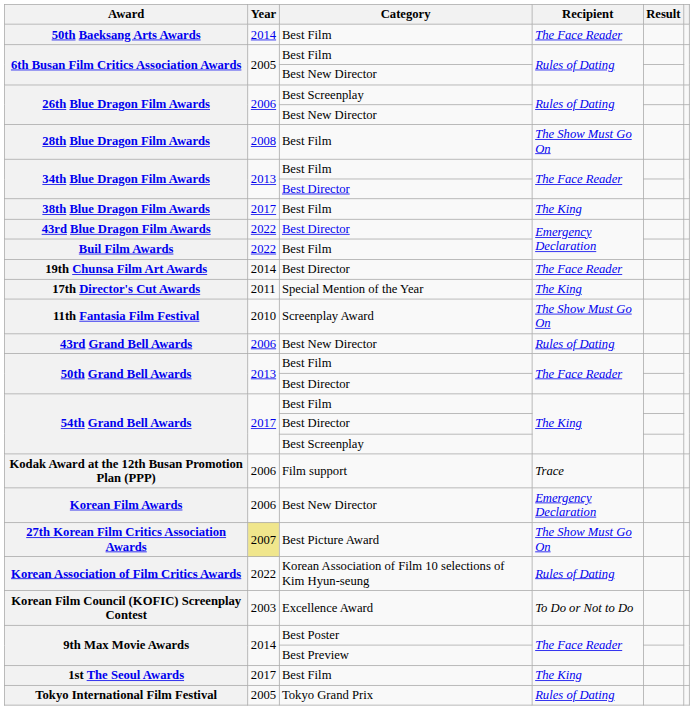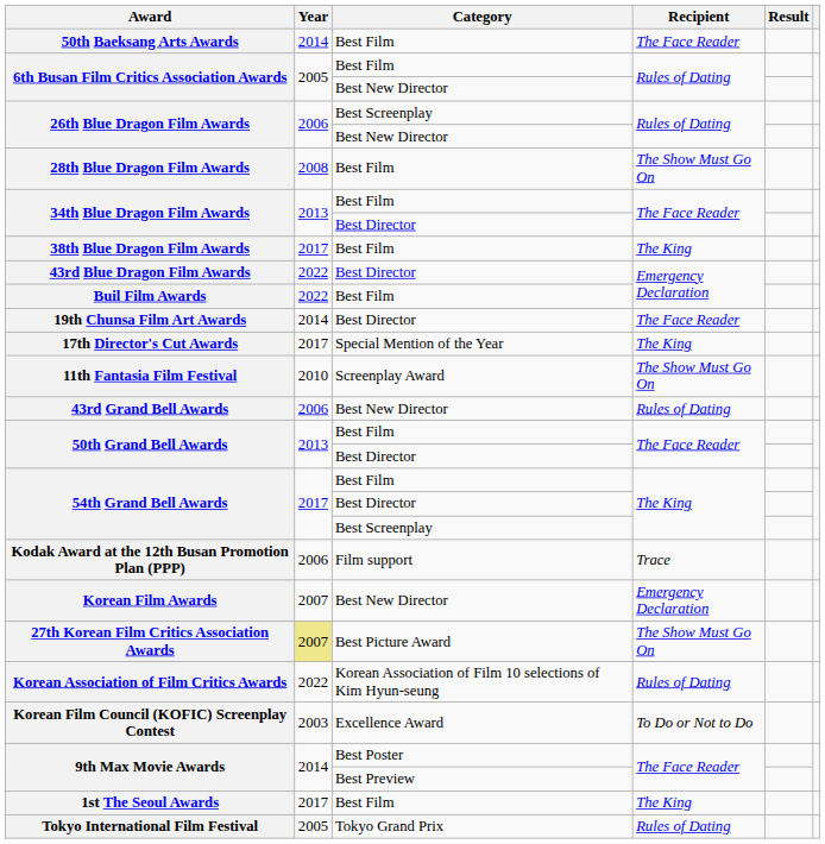17th Director's Cut Awards | Year: 2011 -> 2017
Korean Film Awards | Year: 2006 -> 2007
